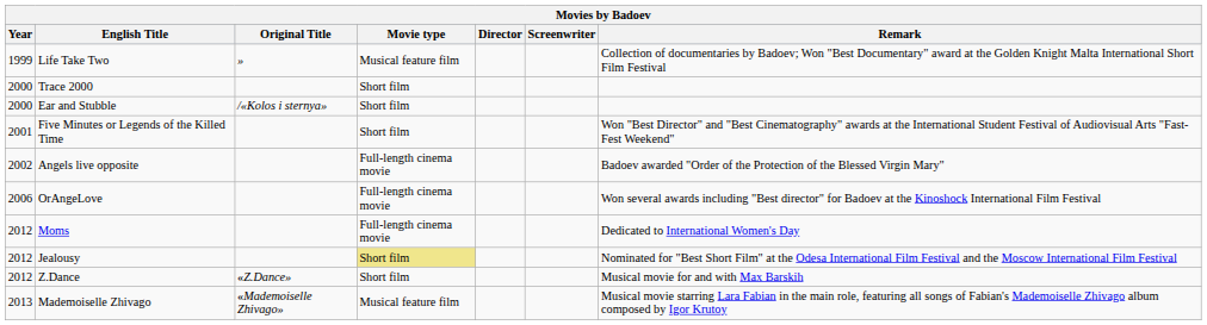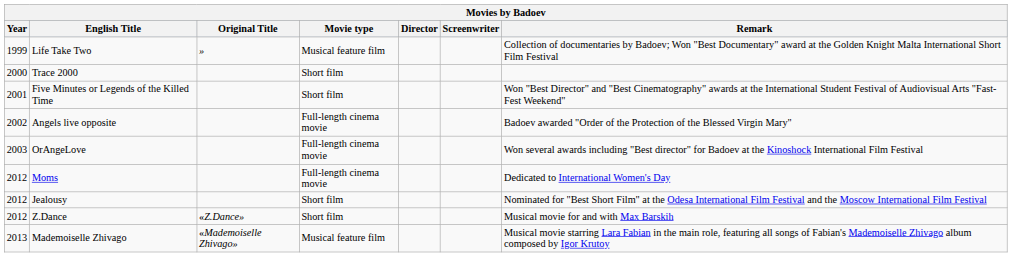- row: 2000 | Ear and Stubble | /«Kolos i sternya» | Short film
OrAngeLove | Year: 2006 -> 2003
Jealousy | Movie type: khaki background -> no background
